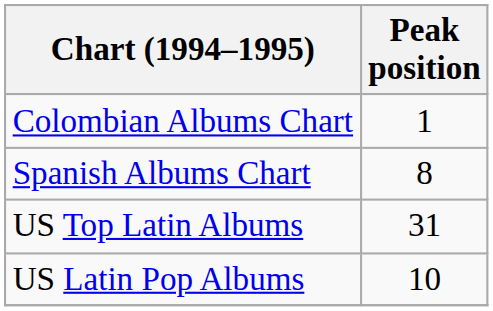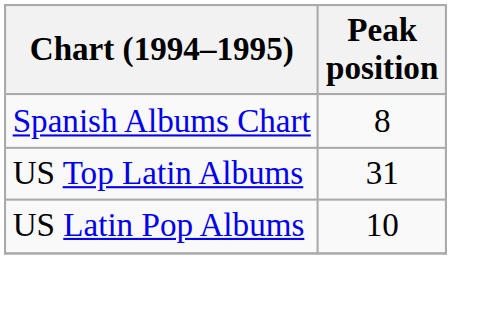- row: Colombian Albums Chart | 1
